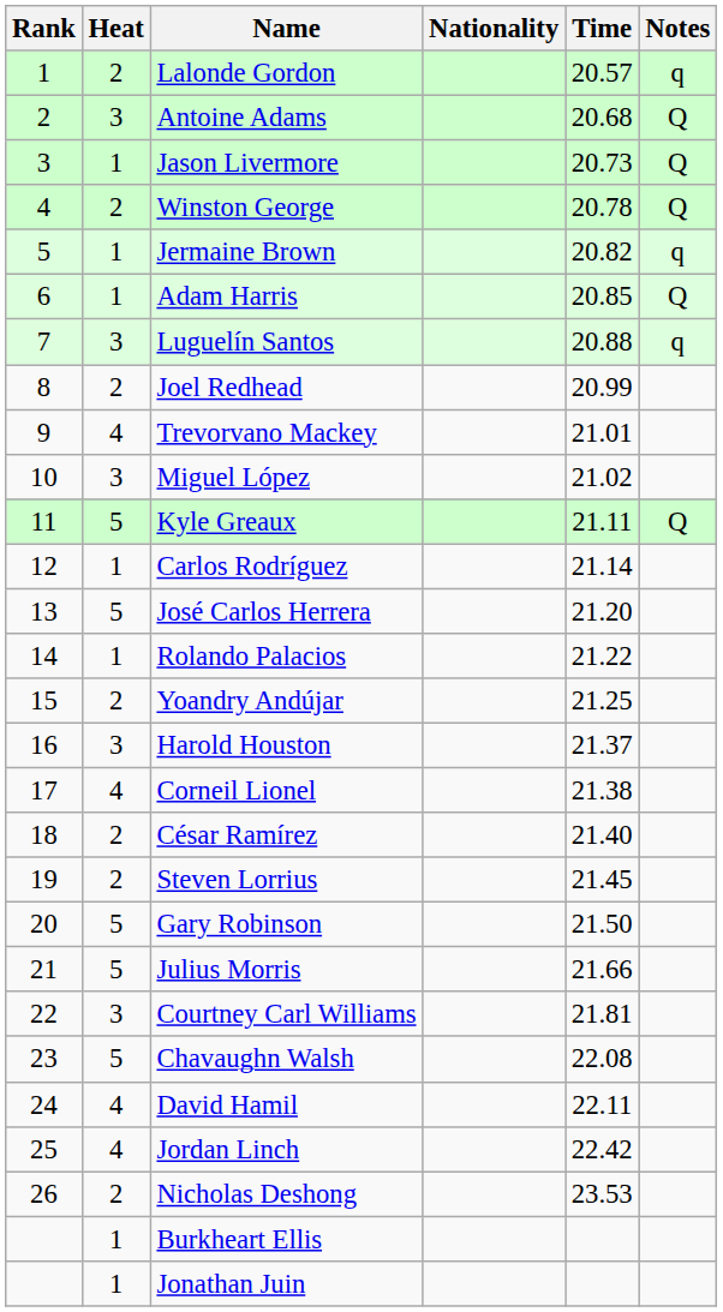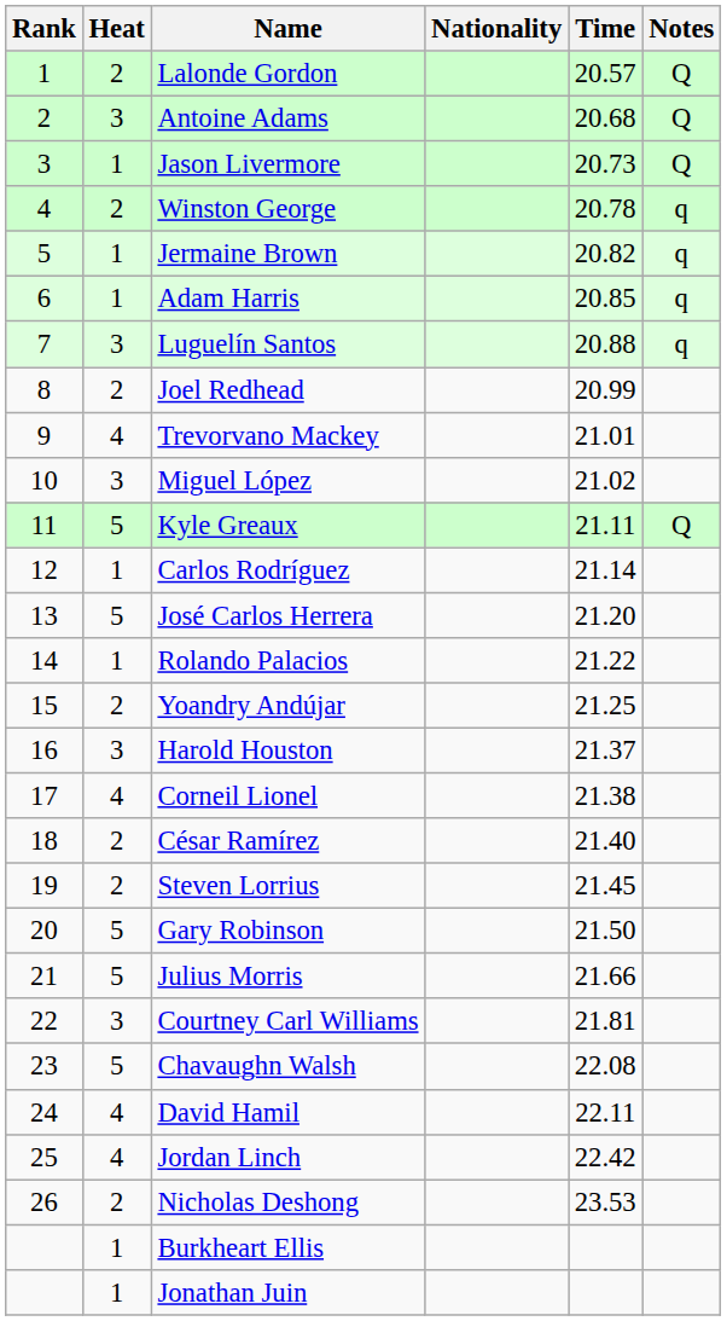Lalonde Gordon | Notes: q -> Q
Winston George | Notes: Q -> q
Adam Harris | Notes: Q -> q
